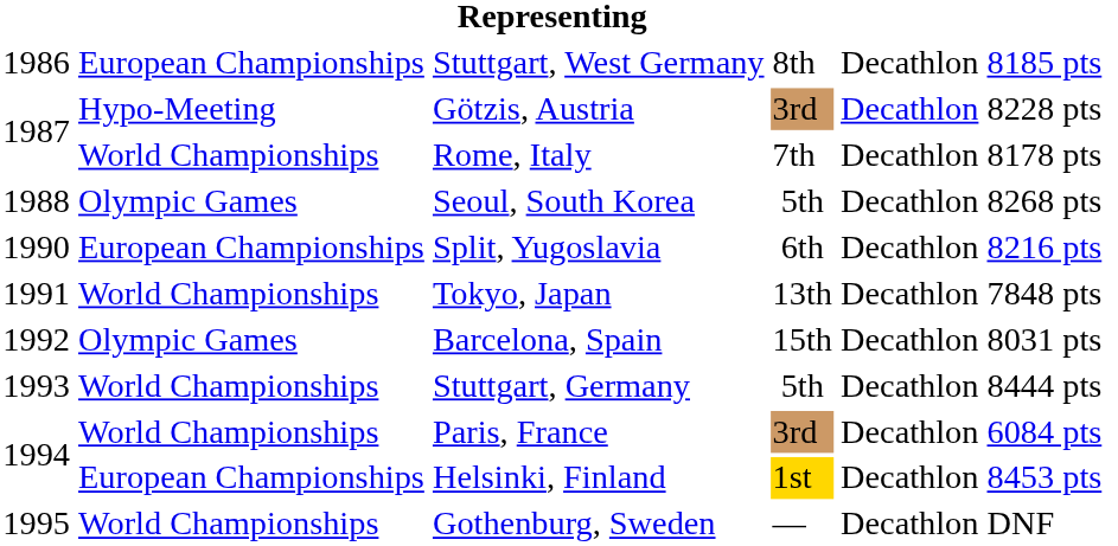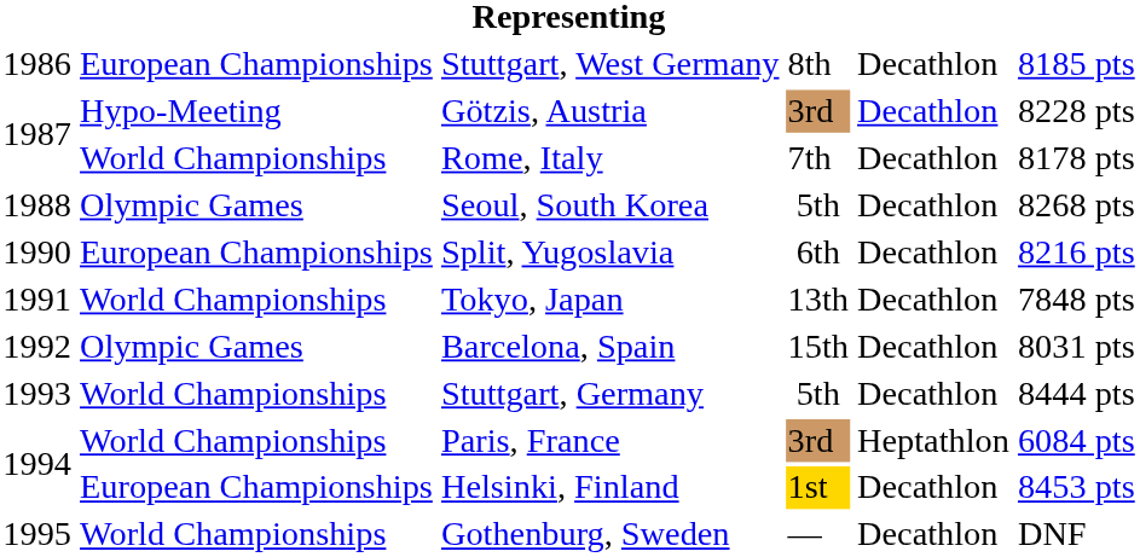Paris, France | column 5: Decathlon -> Heptathlon
